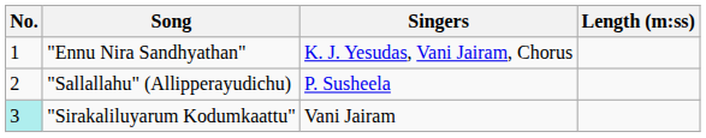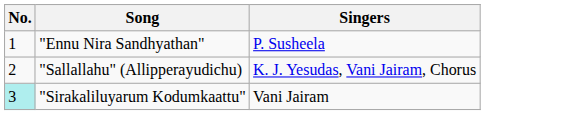- column: Length (m:ss)
"Ennu Nira Sandhyathan" | Singers: K. J. Yesudas, Vani Jairam, Chorus -> P. Susheela
"Sallallahu" (Allipperayudichu) | Singers: P. Susheela -> K. J. Yesudas, Vani Jairam, Chorus
